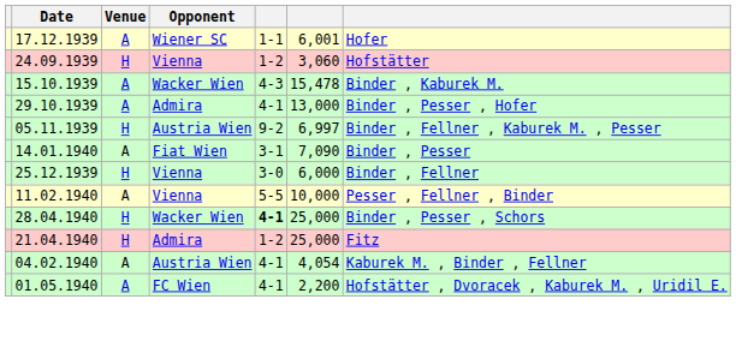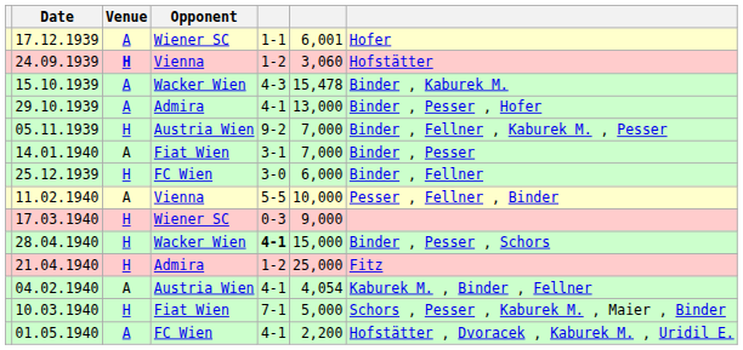24.09.1939 | Venue: normal -> bold
05.11.1939 | column 6: 6,997 -> 7,000
14.01.1940 | column 6: 7,090 -> 7,000
25.12.1939 | Opponent: Vienna -> FC Wien
+ row: 17.03.1940 | H | Wiener SC | 0-3 | 9,000
28.04.1940 | column 6: 25,000 -> 15,000
+ row: 10.03.1940 | H | Fiat Wien | 7-1 | 5,000 | Schors , Pesser , Kaburek M. , Maier , Binder
